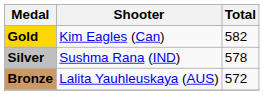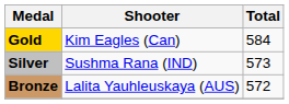Gold | Total: 582 -> 584
Silver | Total: 578 -> 573
